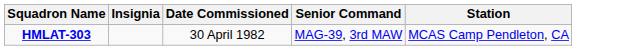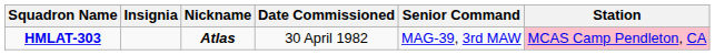+ column: Nickname | Atlas
HMLAT-303 | Station: no background -> pink background
